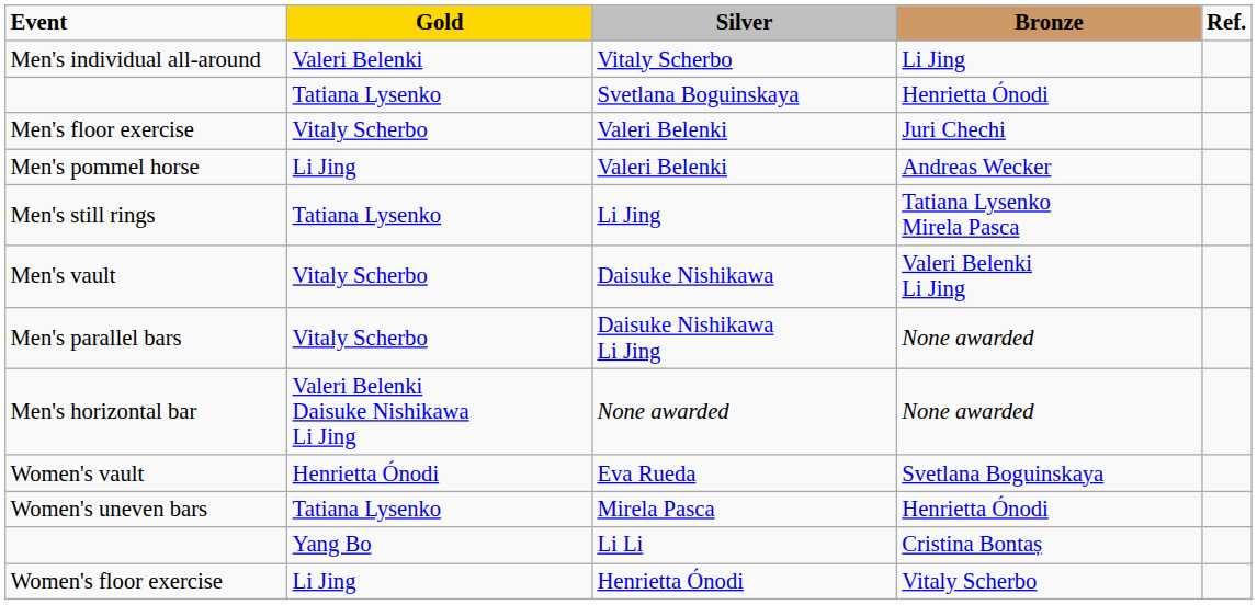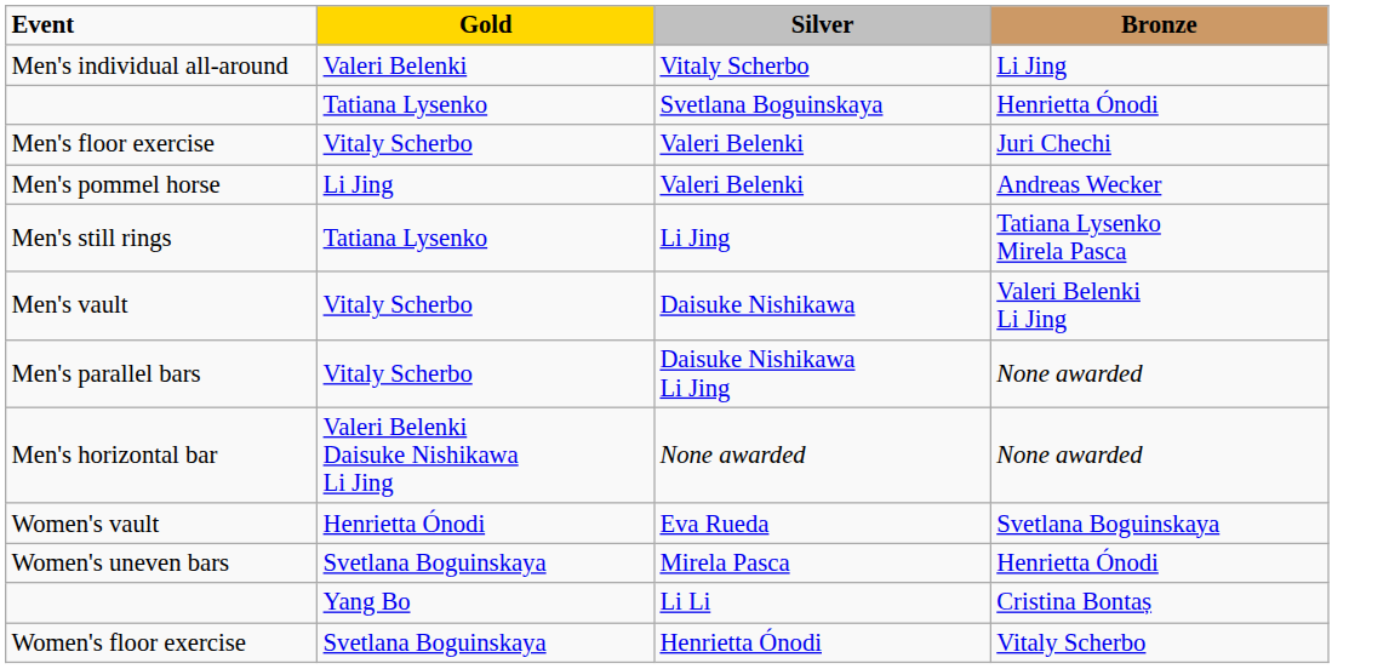- column: Ref.
Women's uneven bars | Gold: Tatiana Lysenko -> Svetlana Boguinskaya
Women's floor exercise | Gold: Li Jing -> Svetlana Boguinskaya
